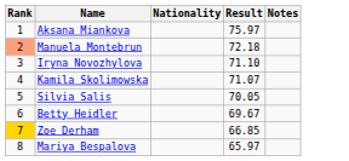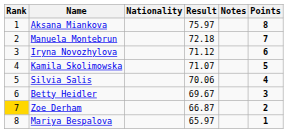+ column: Points | 8 | 7 | 6 | 5 | 4 | 3 | 2 | 1
Manuela Montebrun | Rank: lightsalmon background -> no background
Iryna Novozhylova | Result: 71.10 -> 71.12
Silvia Salis | Result: 70.05 -> 70.06
Zoe Derham | Result: 66.85 -> 66.87
